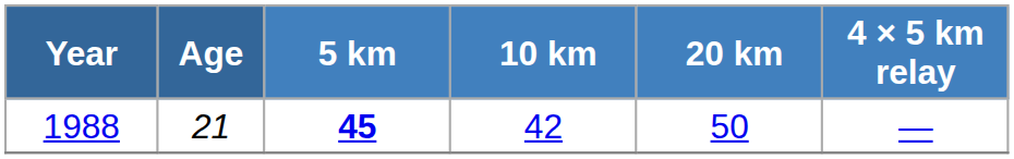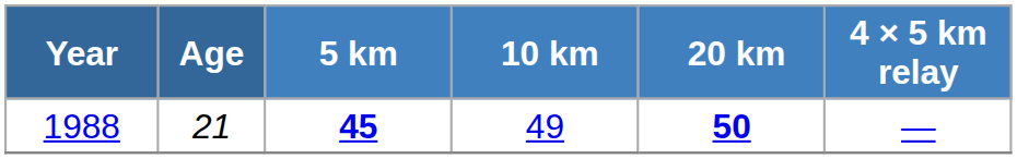1988 | 10 km: 42 -> 49
1988 | 20 km: normal -> bold
